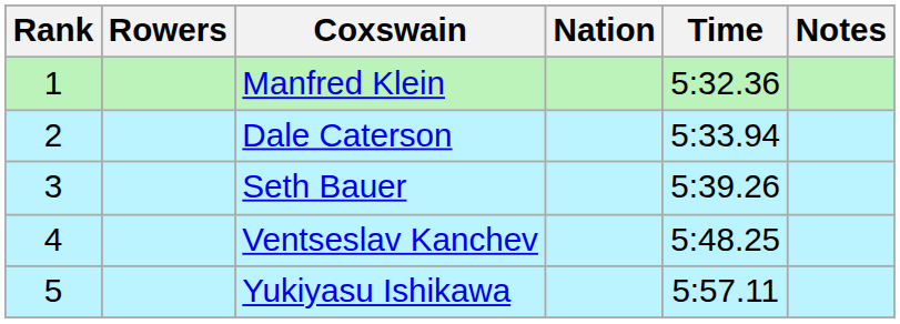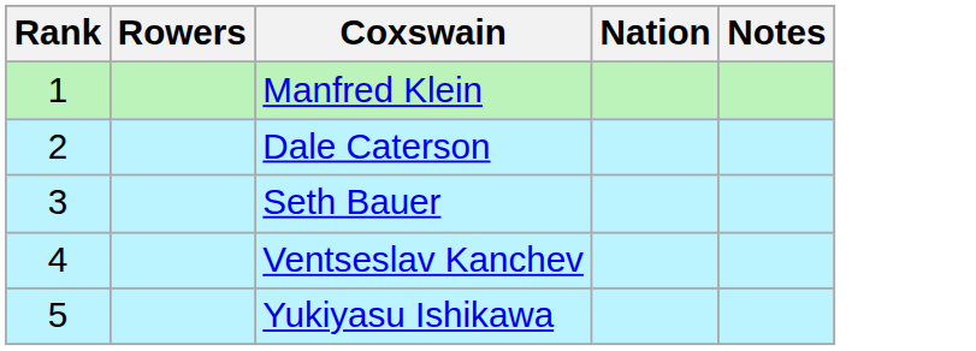- column: Time | 5:32.36 | 5:33.94 | 5:39.26 | 5:48.25 | 5:57.11
